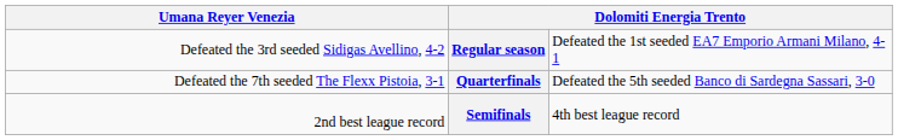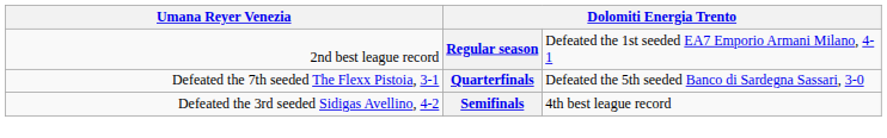Regular season | column 1: Defeated the 3rd seeded Sidigas Avellino, 4-2 -> 2nd best league record
Semifinals | column 1: 2nd best league record -> Defeated the 3rd seeded Sidigas Avellino, 4-2
